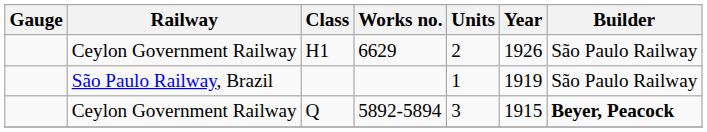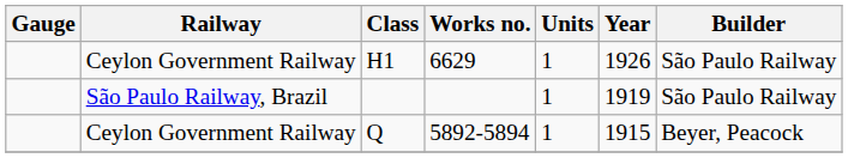H1 | Units: 2 -> 1
Q | Units: 3 -> 1
Q | Builder: bold -> normal
